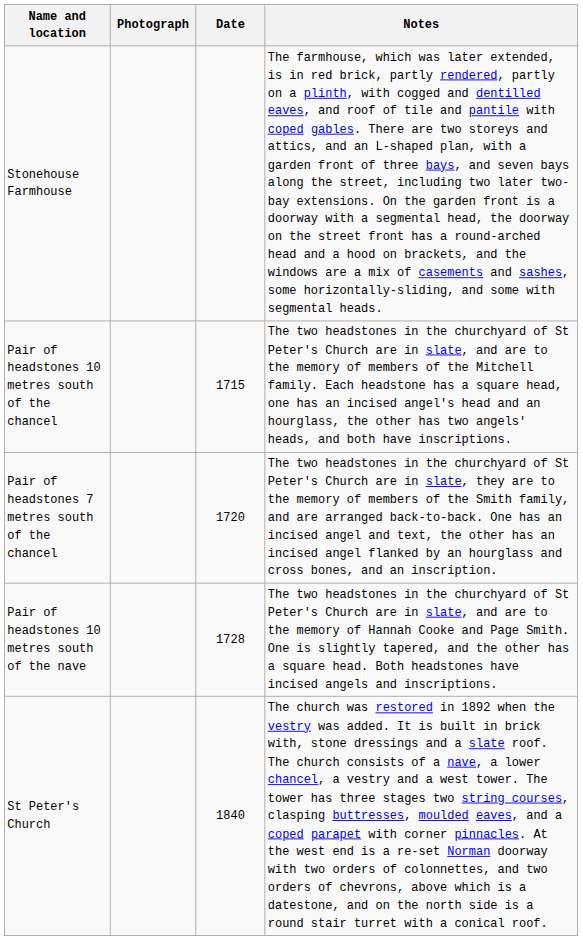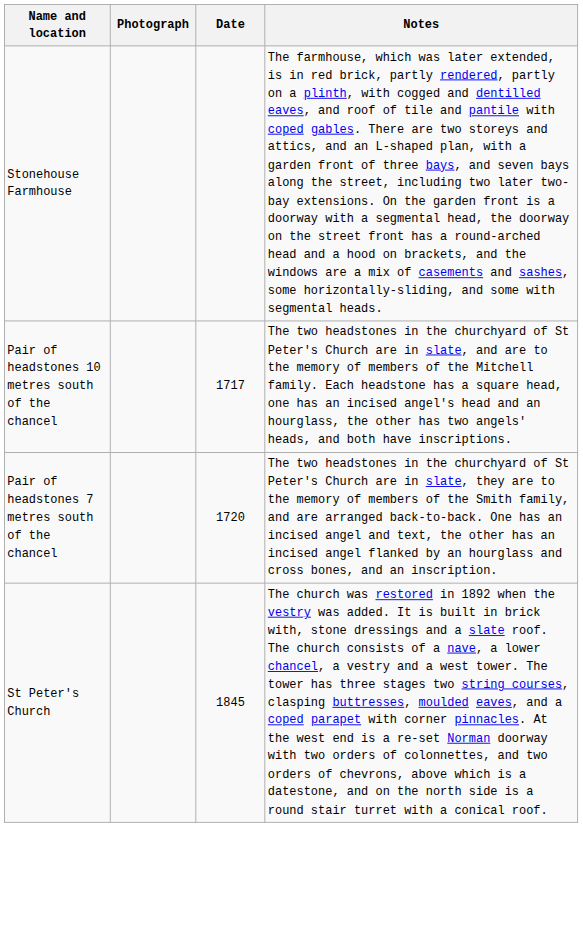Pair of headstones 10 metres south of the chancel | Date: 1715 -> 1717
- row: Pair of headstones 10 metres south of the nave | 1728 | The two headstones in the churchyard of St Peter's Church are in slate, and are to the memory of Hannah Cooke and Page Smith. One is slightly tapered, and the other has a square head. Both headstones have incised angels and inscriptions.
St Peter's Church | Date: 1840 -> 1845
